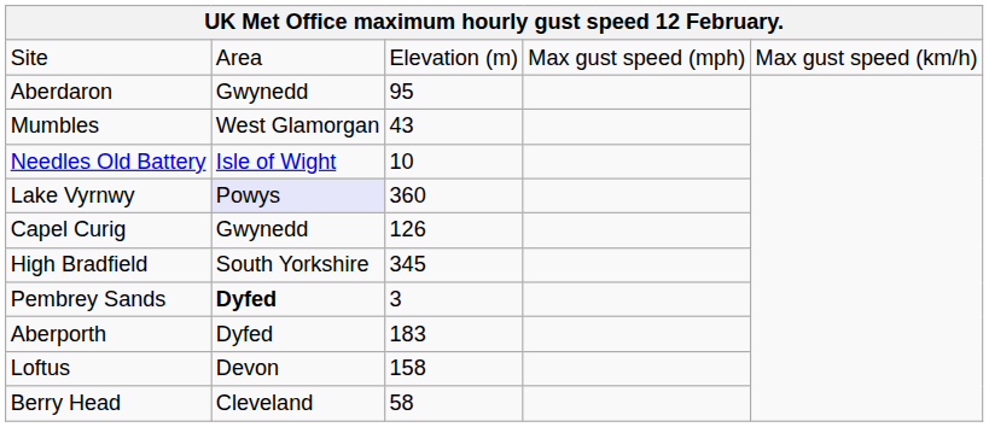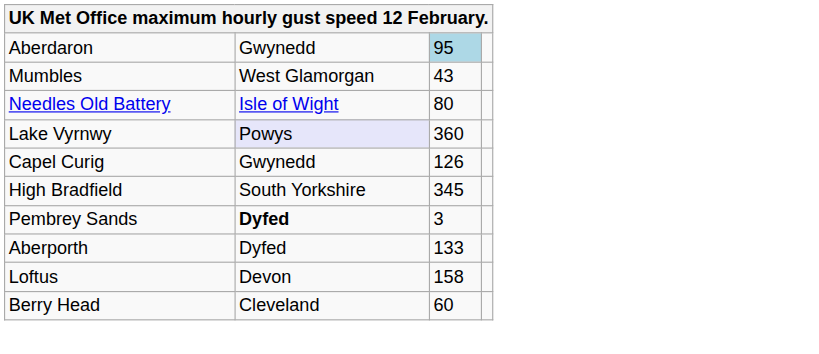- row: Site | Area | Elevation (m) | Max gust speed (mph) | Max gust speed (km/h)
Aberdaron | column 3: no background -> lightblue background
Needles Old Battery | column 3: 10 -> 80
Aberporth | column 3: 183 -> 133
Berry Head | column 3: 58 -> 60
